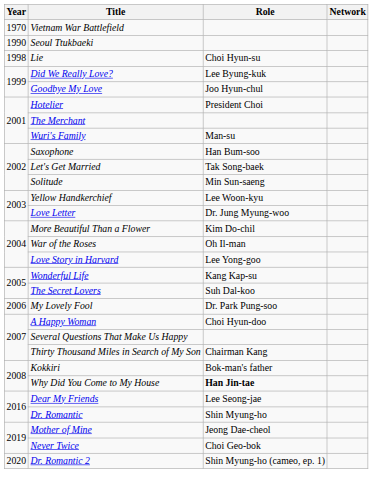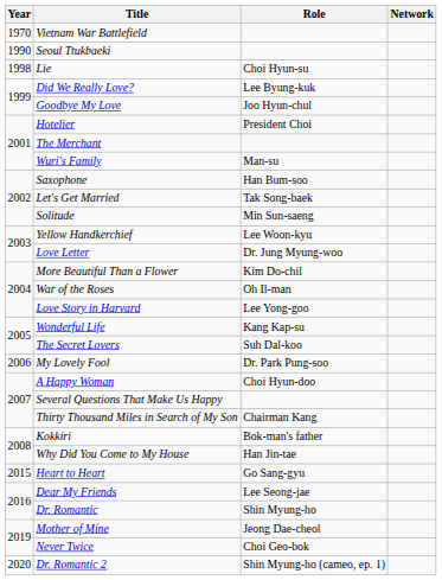Why Did You Come to My House | Role: bold -> normal
+ row: 2015 | Heart to Heart | Go Sang-gyu
